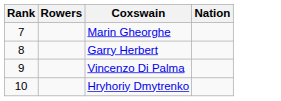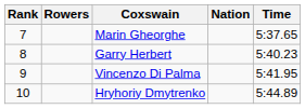+ column: Time | 5:37.65 | 5:40.23 | 5:41.95 | 5:44.89
